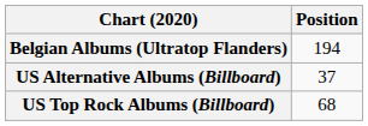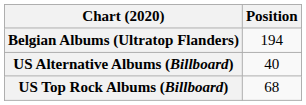US Alternative Albums (Billboard) | Position: 37 -> 40
